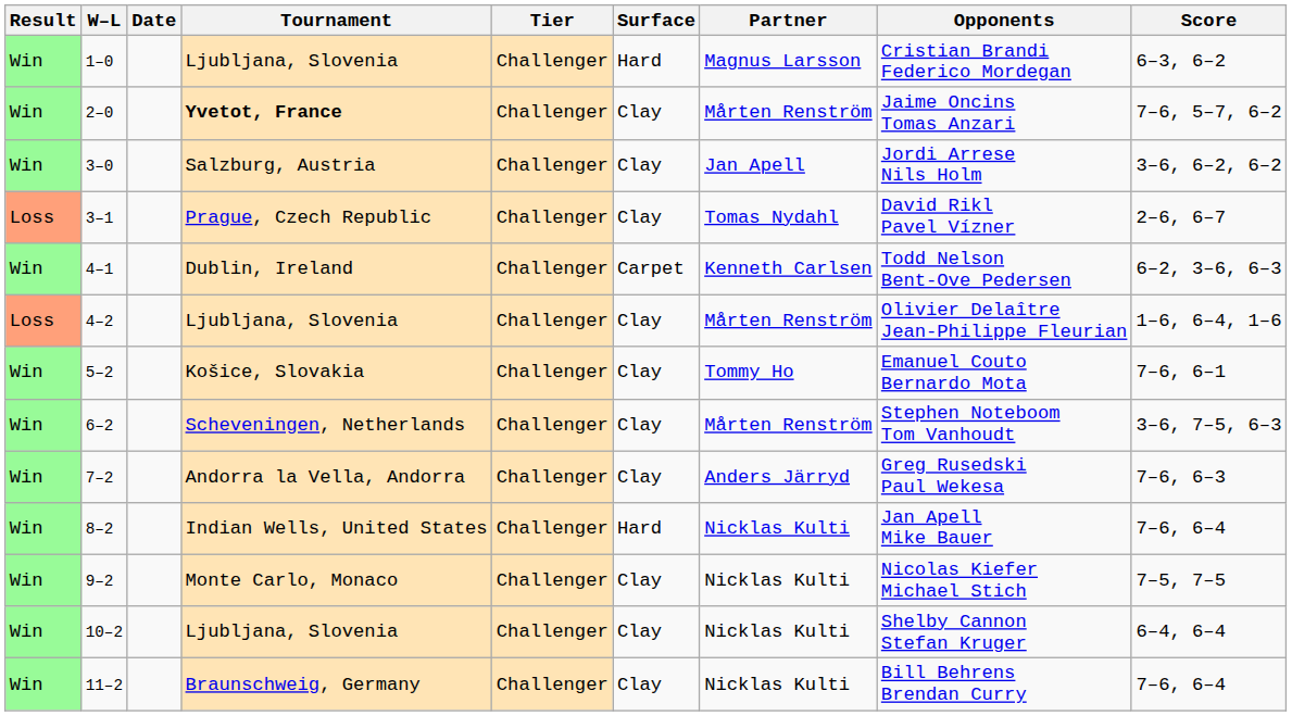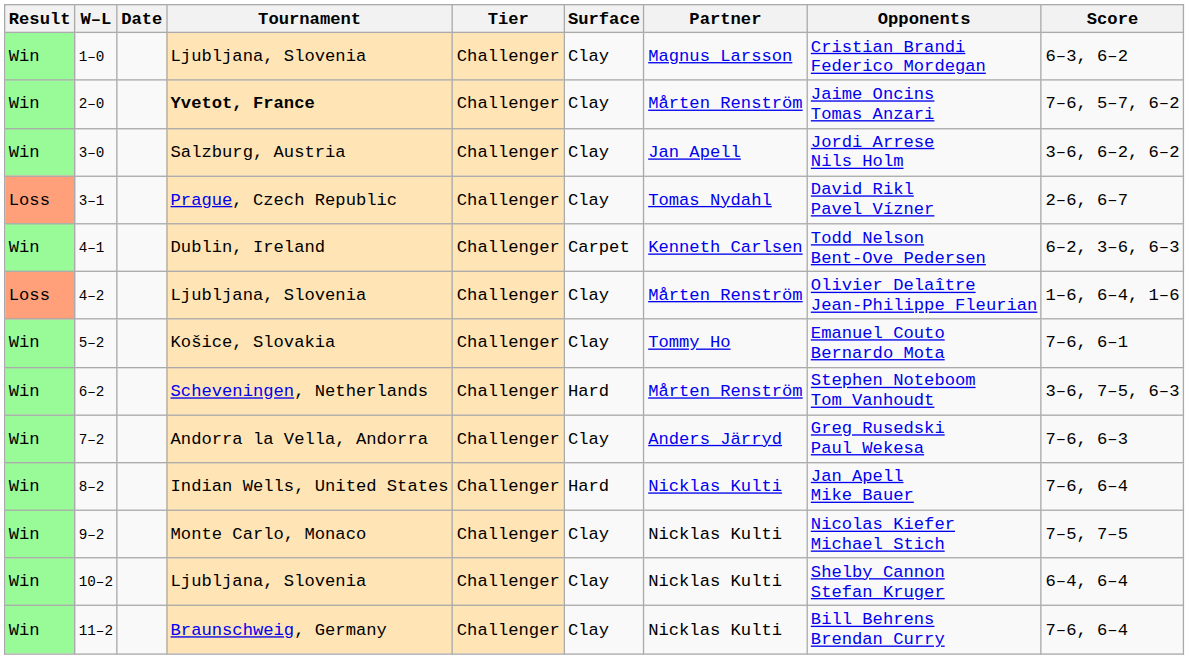1–0 | Surface: Hard -> Clay
6–2 | Surface: Clay -> Hard
